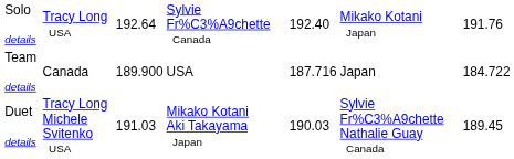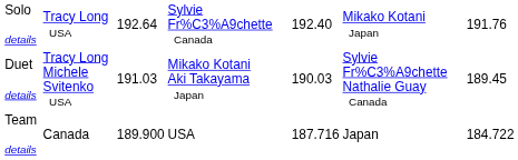rows swapped: Duet details <-> Team details
